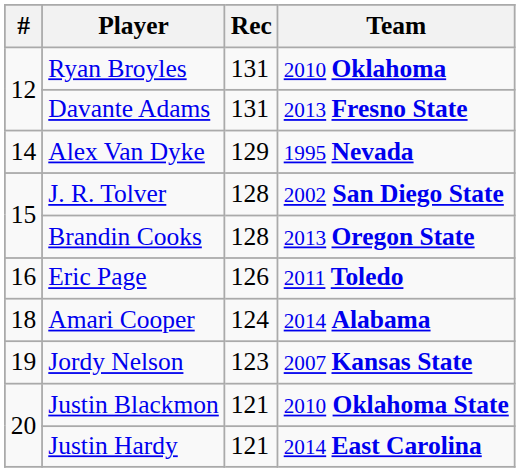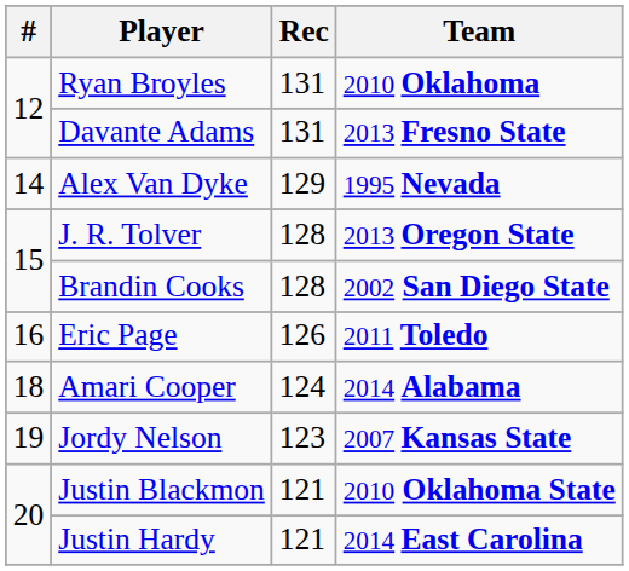J. R. Tolver | Team: 2002 San Diego State -> 2013 Oregon State
Brandin Cooks | Team: 2013 Oregon State -> 2002 San Diego State
